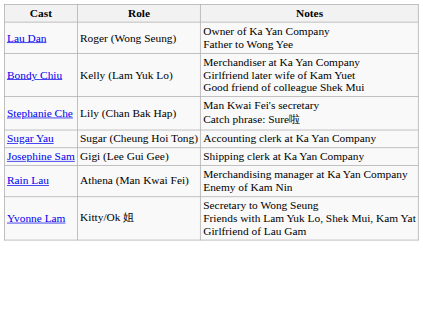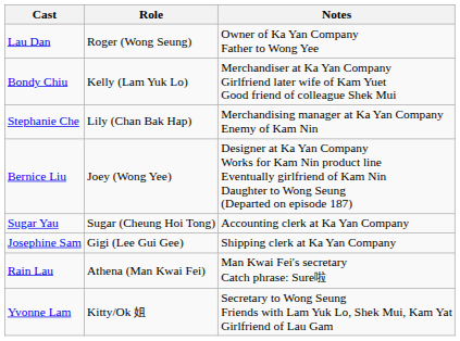Stephanie Che | Notes: Man Kwai Fei's secretary Catch phrase: Sure啦 -> Merchandising manager at Ka Yan Company Enemy of Kam Nin
+ row: Bernice Liu | Joey (Wong Yee) | Designer at Ka Yan Company Works for Kam Nin product line Eventually girlfriend of Kam Nin Daughter to Wong Seung (Departed on episode 187)
Rain Lau | Notes: Merchandising manager at Ka Yan Company Enemy of Kam Nin -> Man Kwai Fei's secretary Catch phrase: Sure啦
